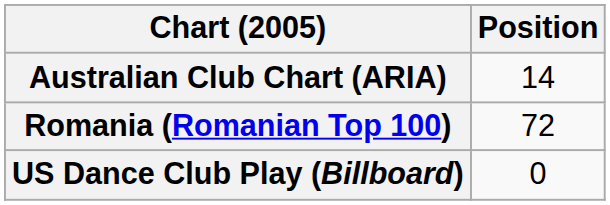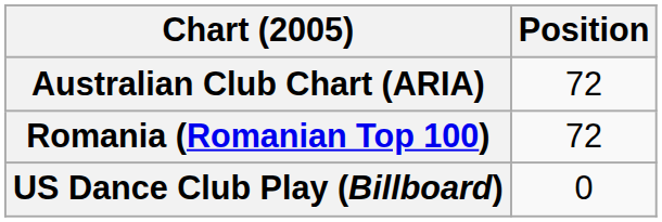Australian Club Chart (ARIA) | Position: 14 -> 72
